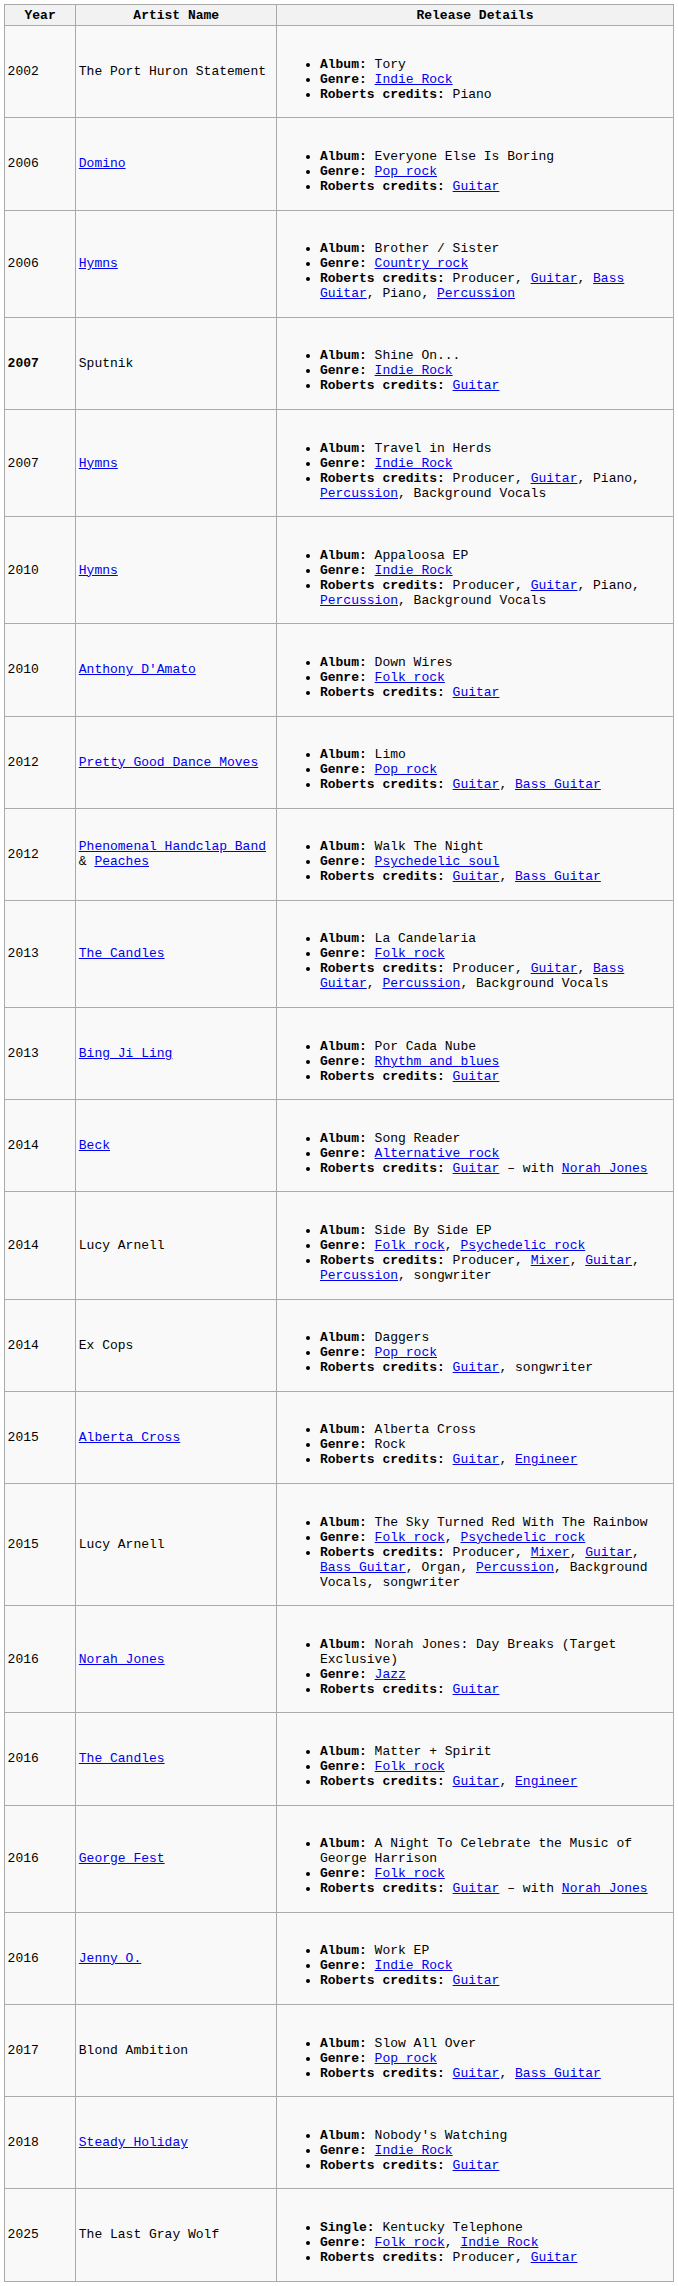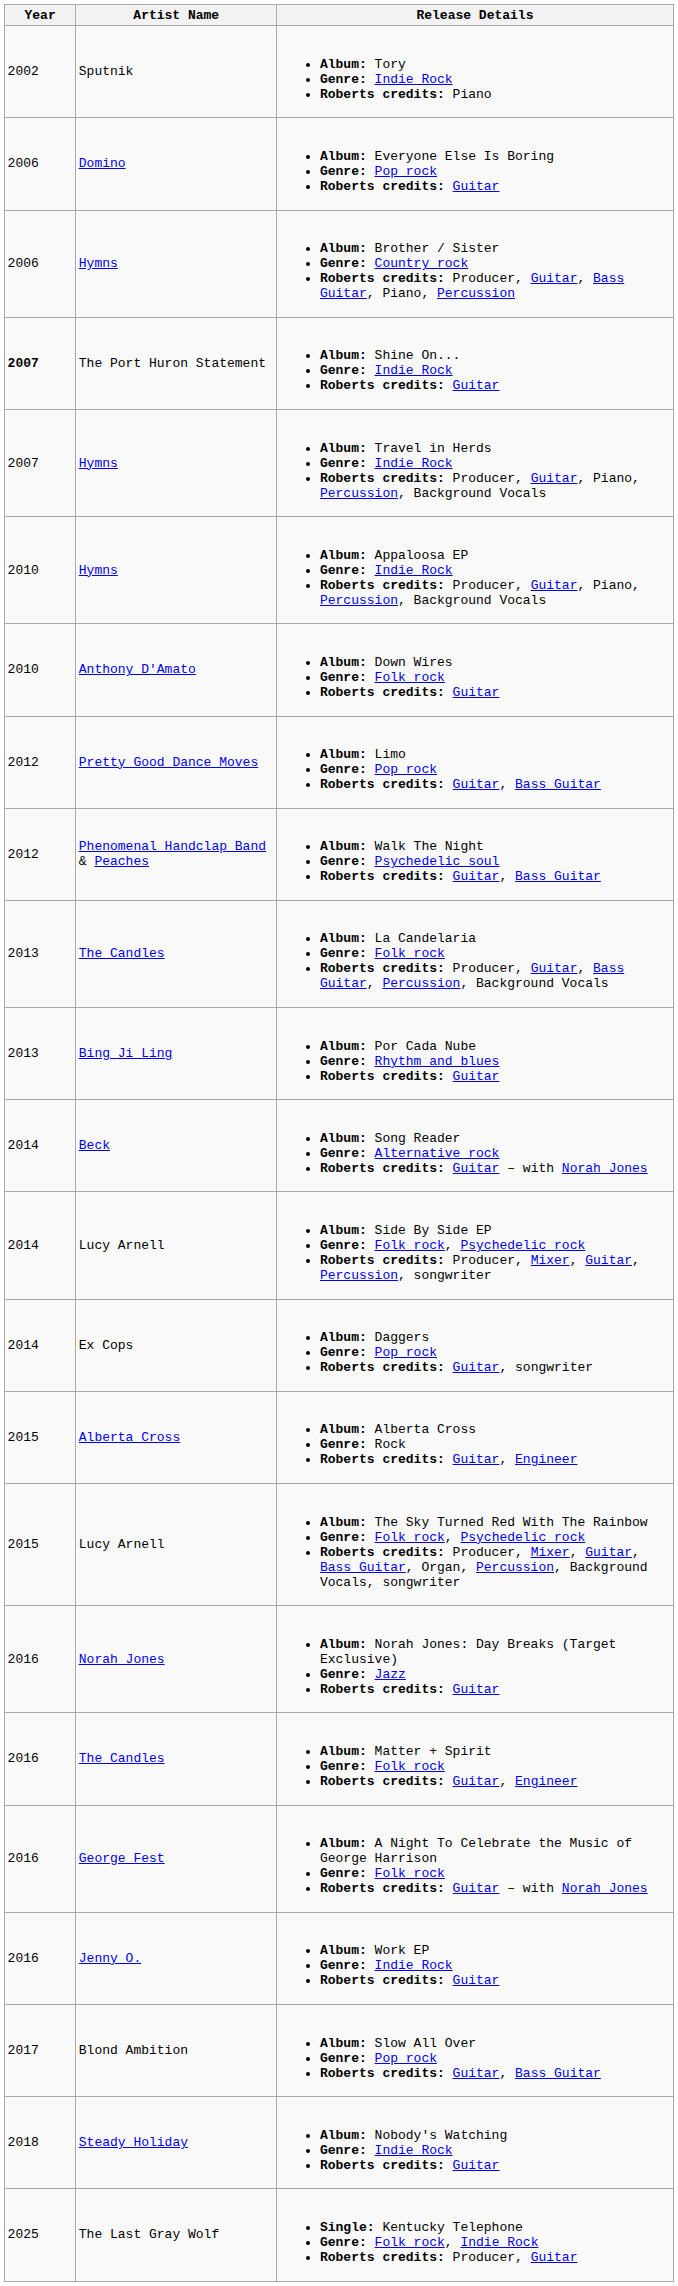Album: Tory Genre: Indie Rock Roberts credits: Piano | Artist Name: The Port Huron Statement -> Sputnik
Album: Shine On... Genre: Indie Rock Roberts credits: Guitar | Artist Name: Sputnik -> The Port Huron Statement
